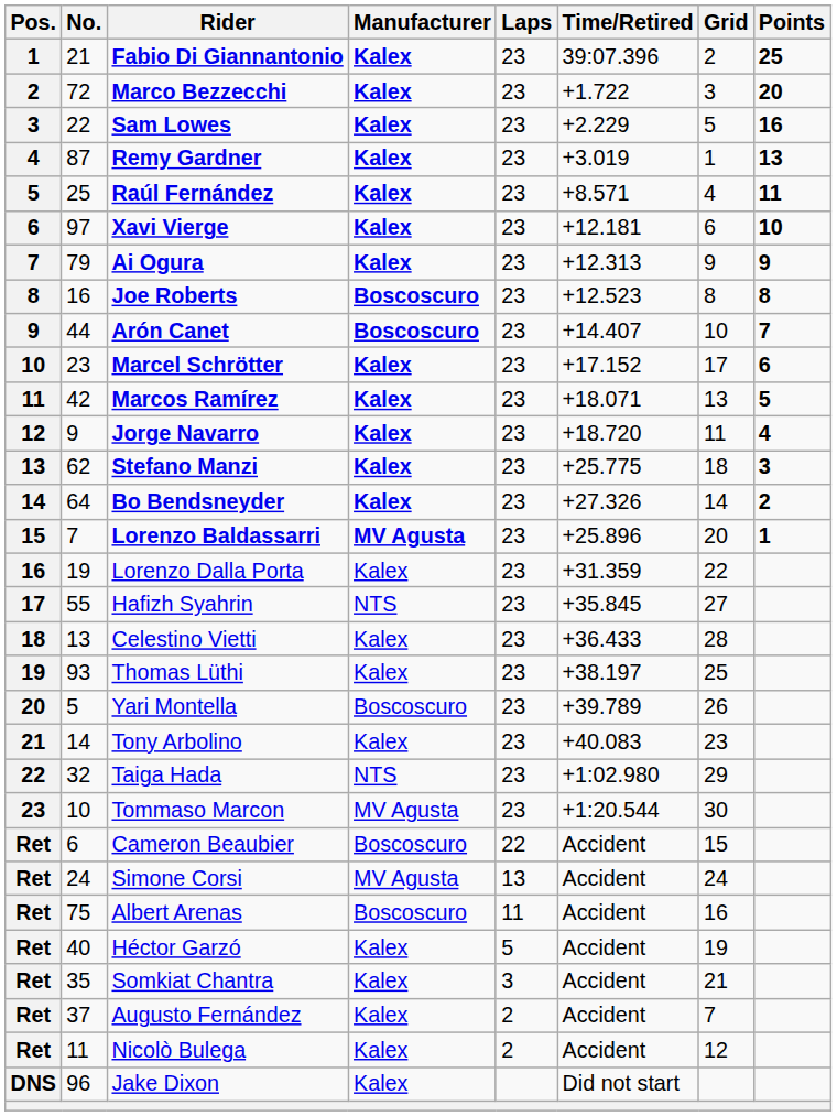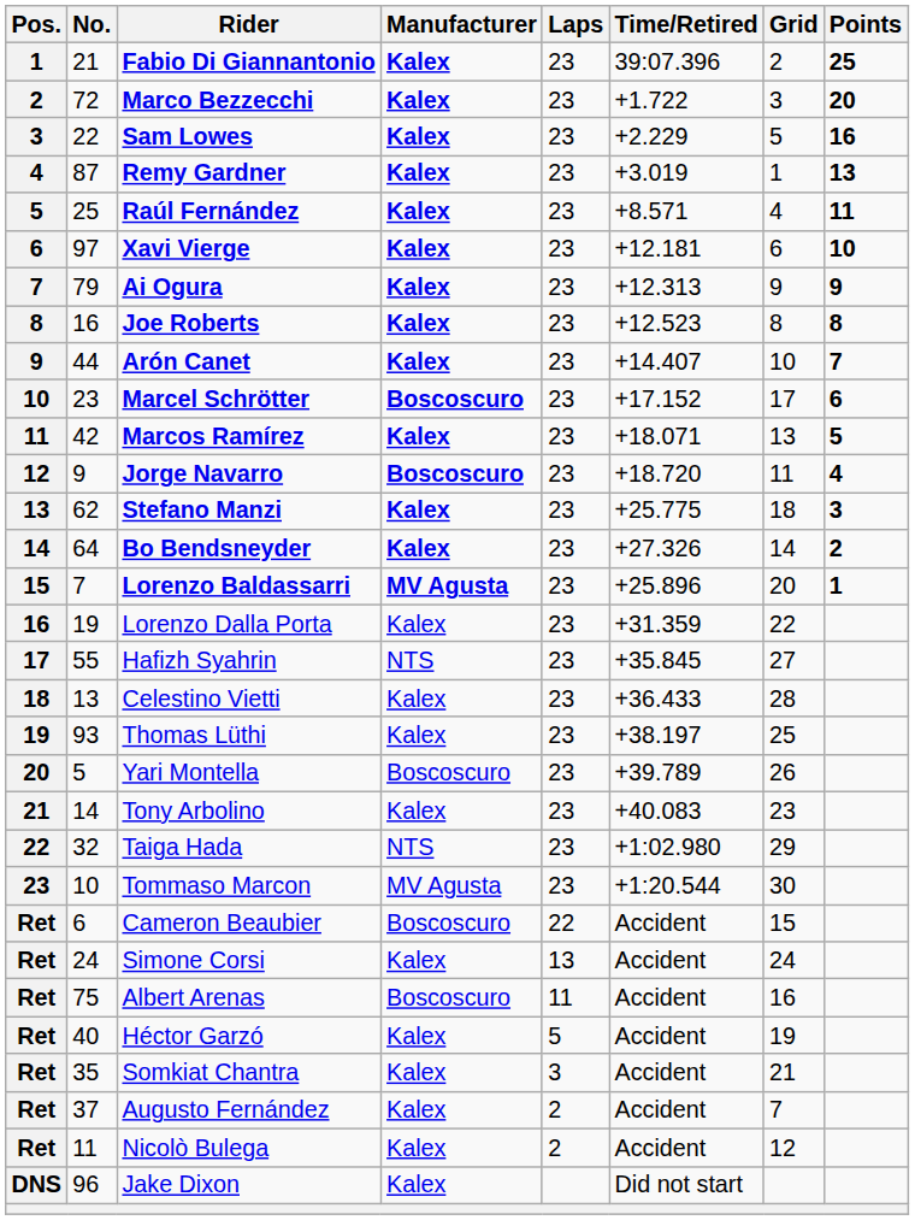Joe Roberts | Manufacturer: Boscoscuro -> Kalex
Arón Canet | Manufacturer: Boscoscuro -> Kalex
Marcel Schrötter | Manufacturer: Kalex -> Boscoscuro
Jorge Navarro | Manufacturer: Kalex -> Boscoscuro
Simone Corsi | Manufacturer: MV Agusta -> Kalex
